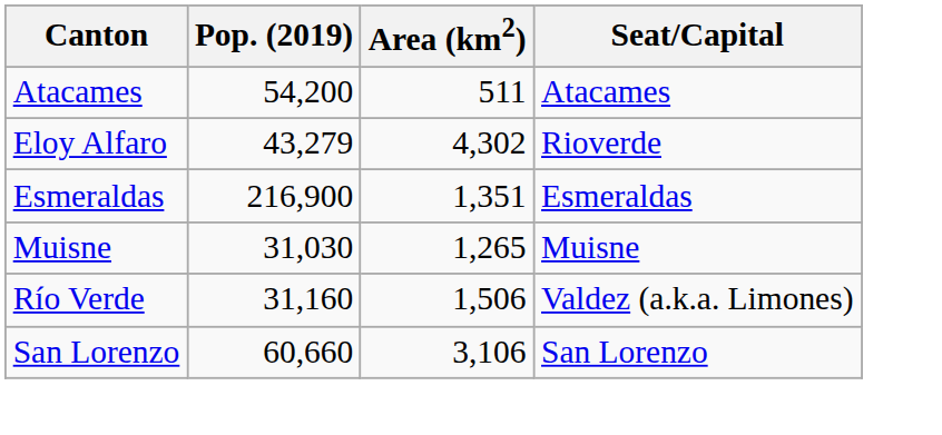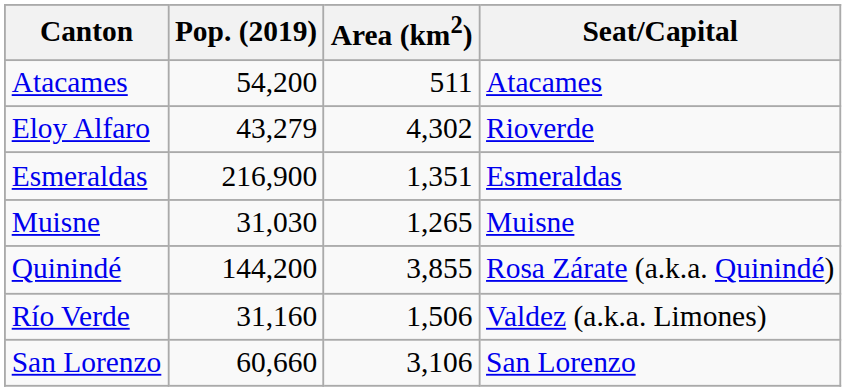+ row: Quinindé | 144,200 | 3,855 | Rosa Zárate (a.k.a. Quinindé)
